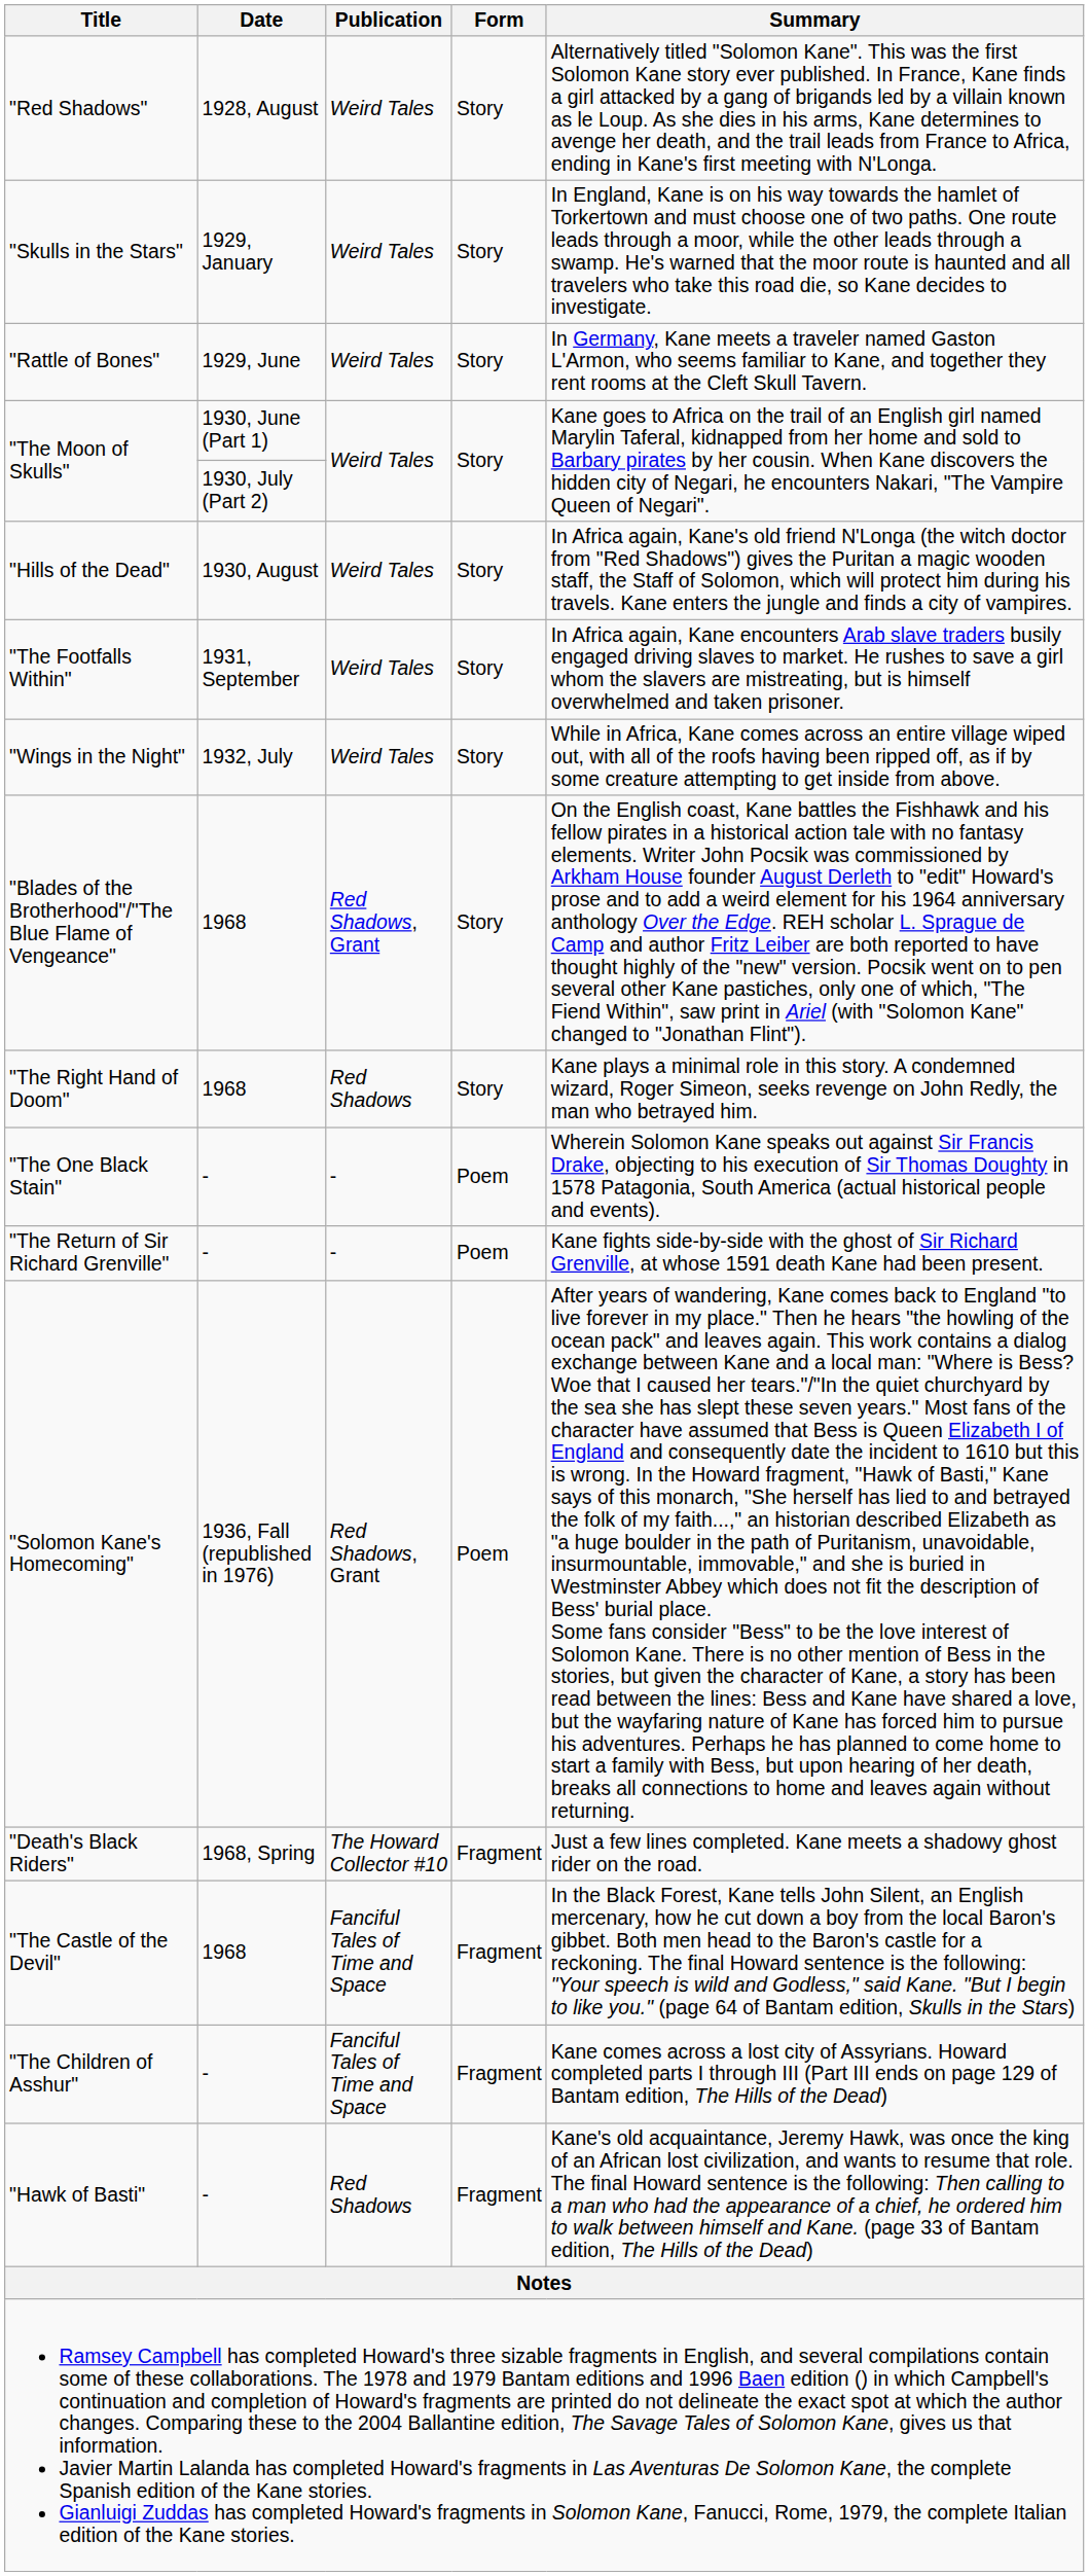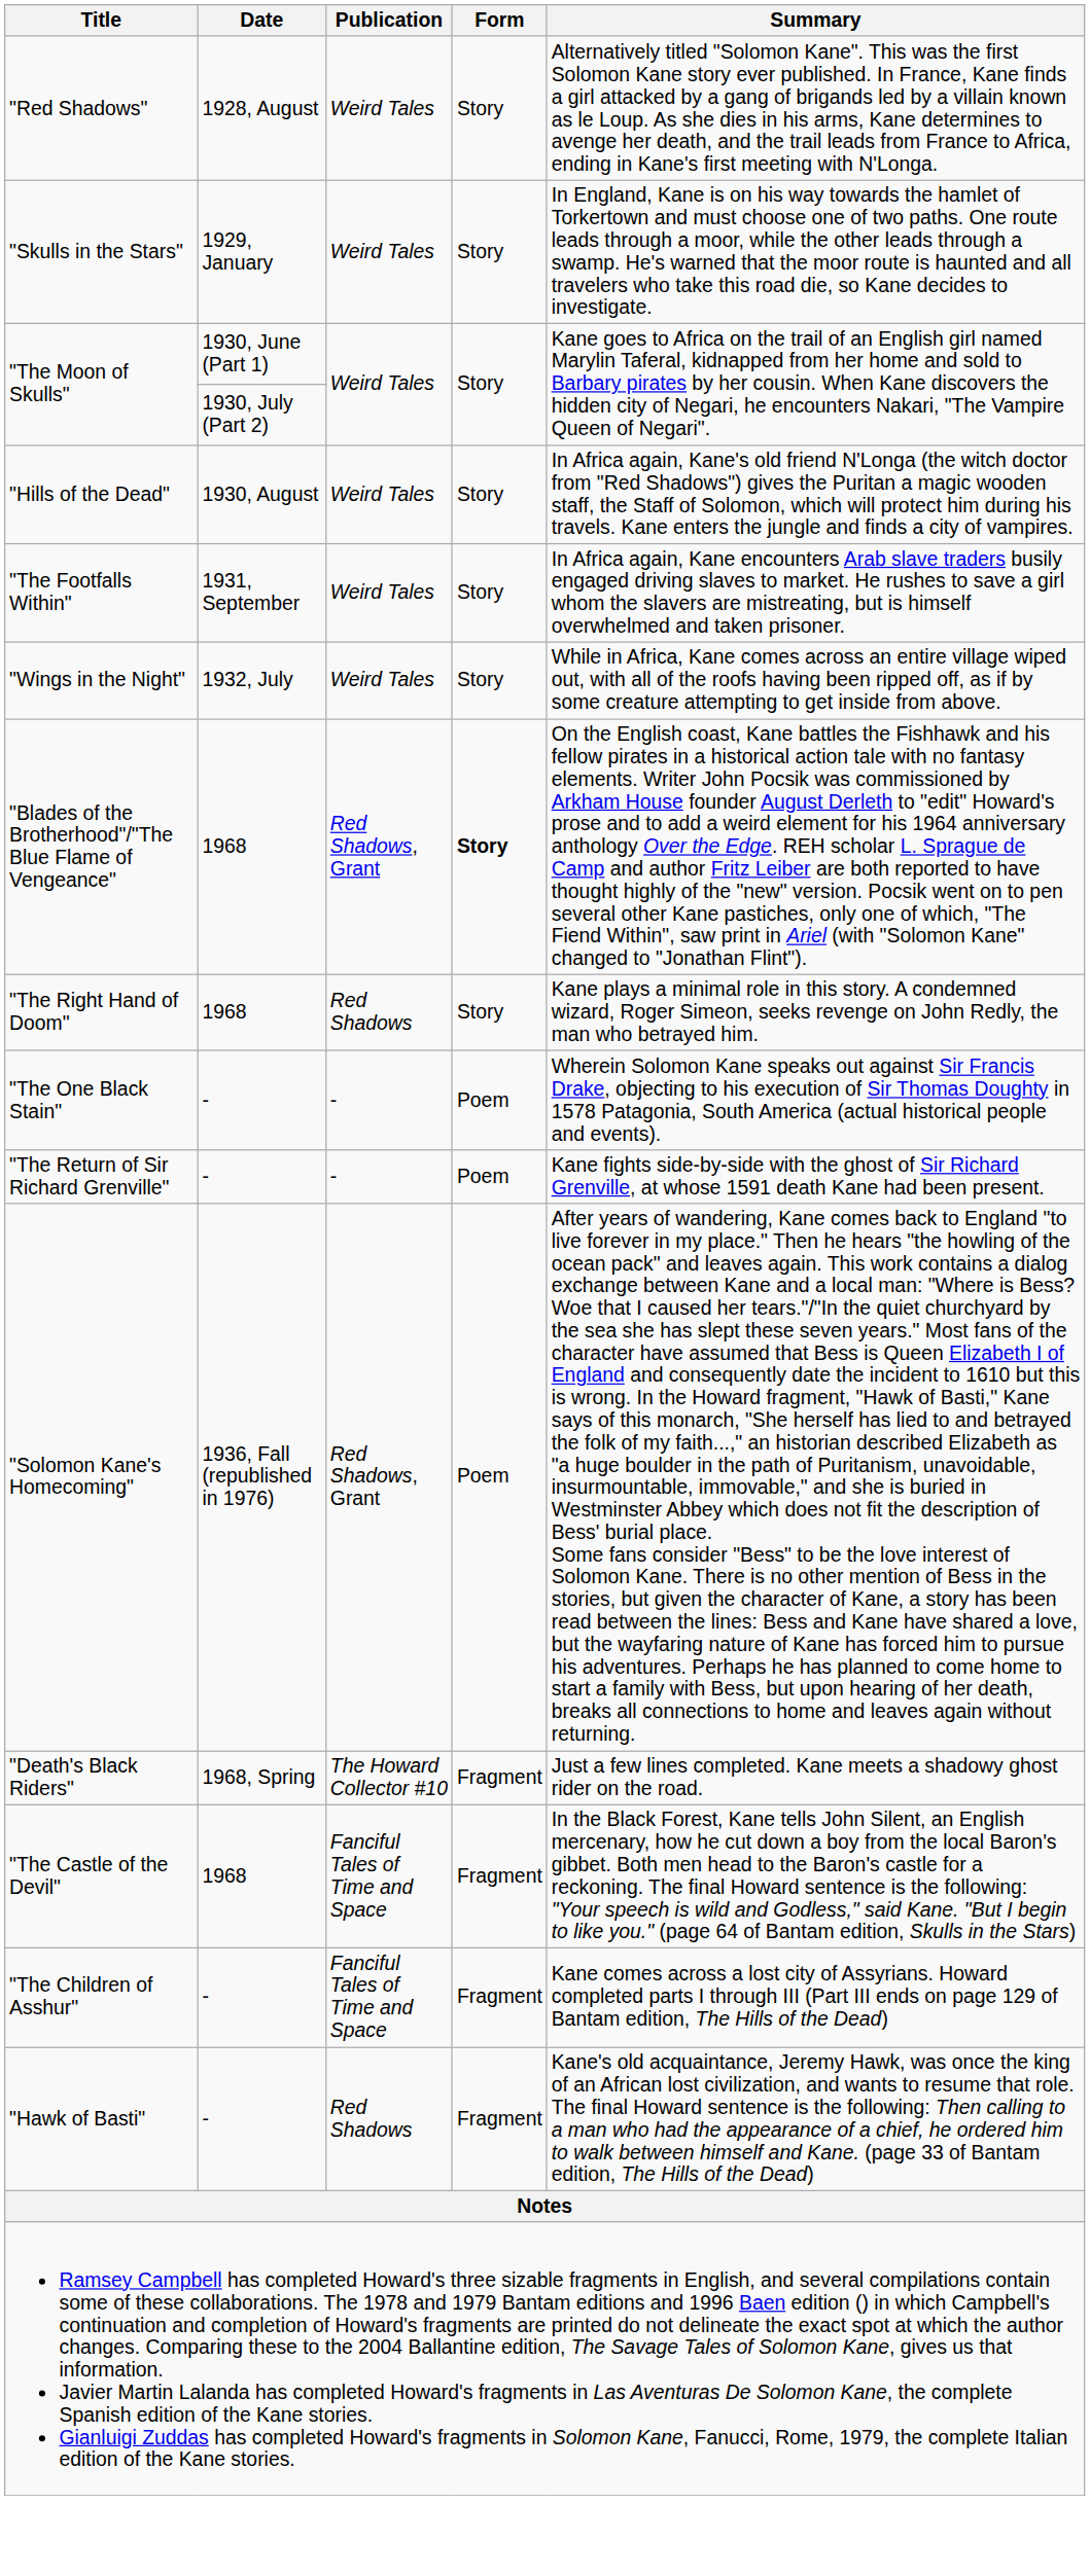- row: "Rattle of Bones" | 1929, June | Weird Tales | Story | In Germany, Kane meets a traveler named Gaston L'Armon, who seems familiar to Kane, and together they rent rooms at the Cleft Skull Tavern.
"Blades of the Brotherhood"/"The Blue Flame of Vengeance" | Form: normal -> bold
